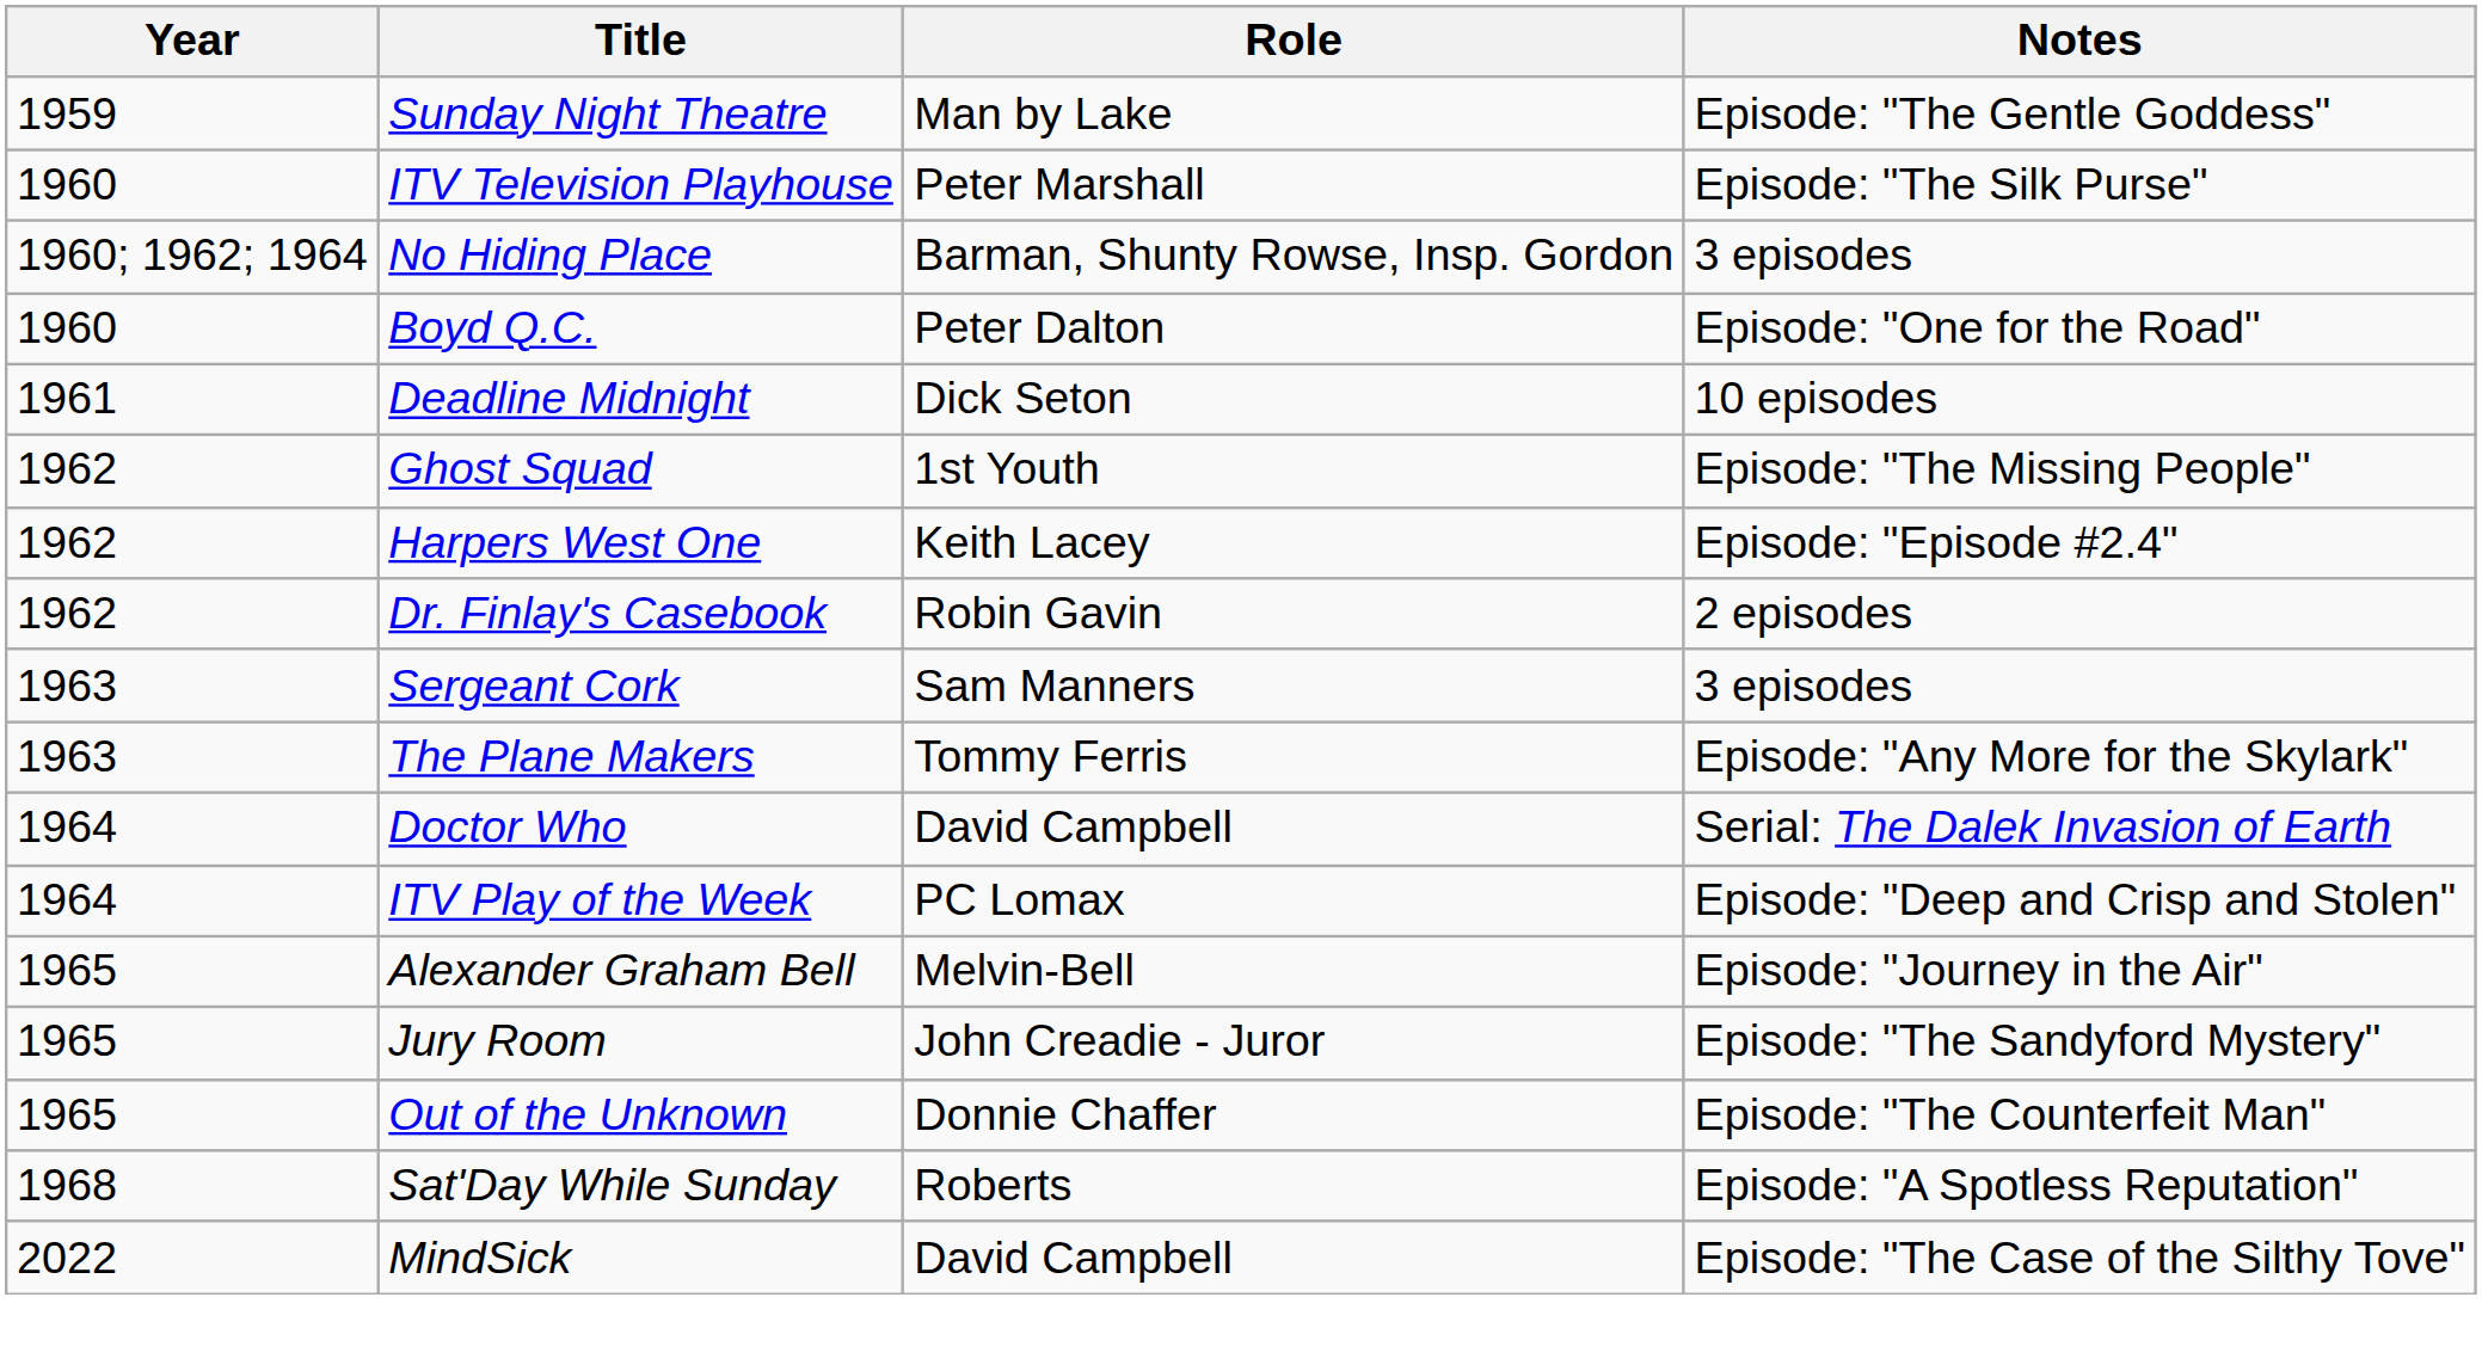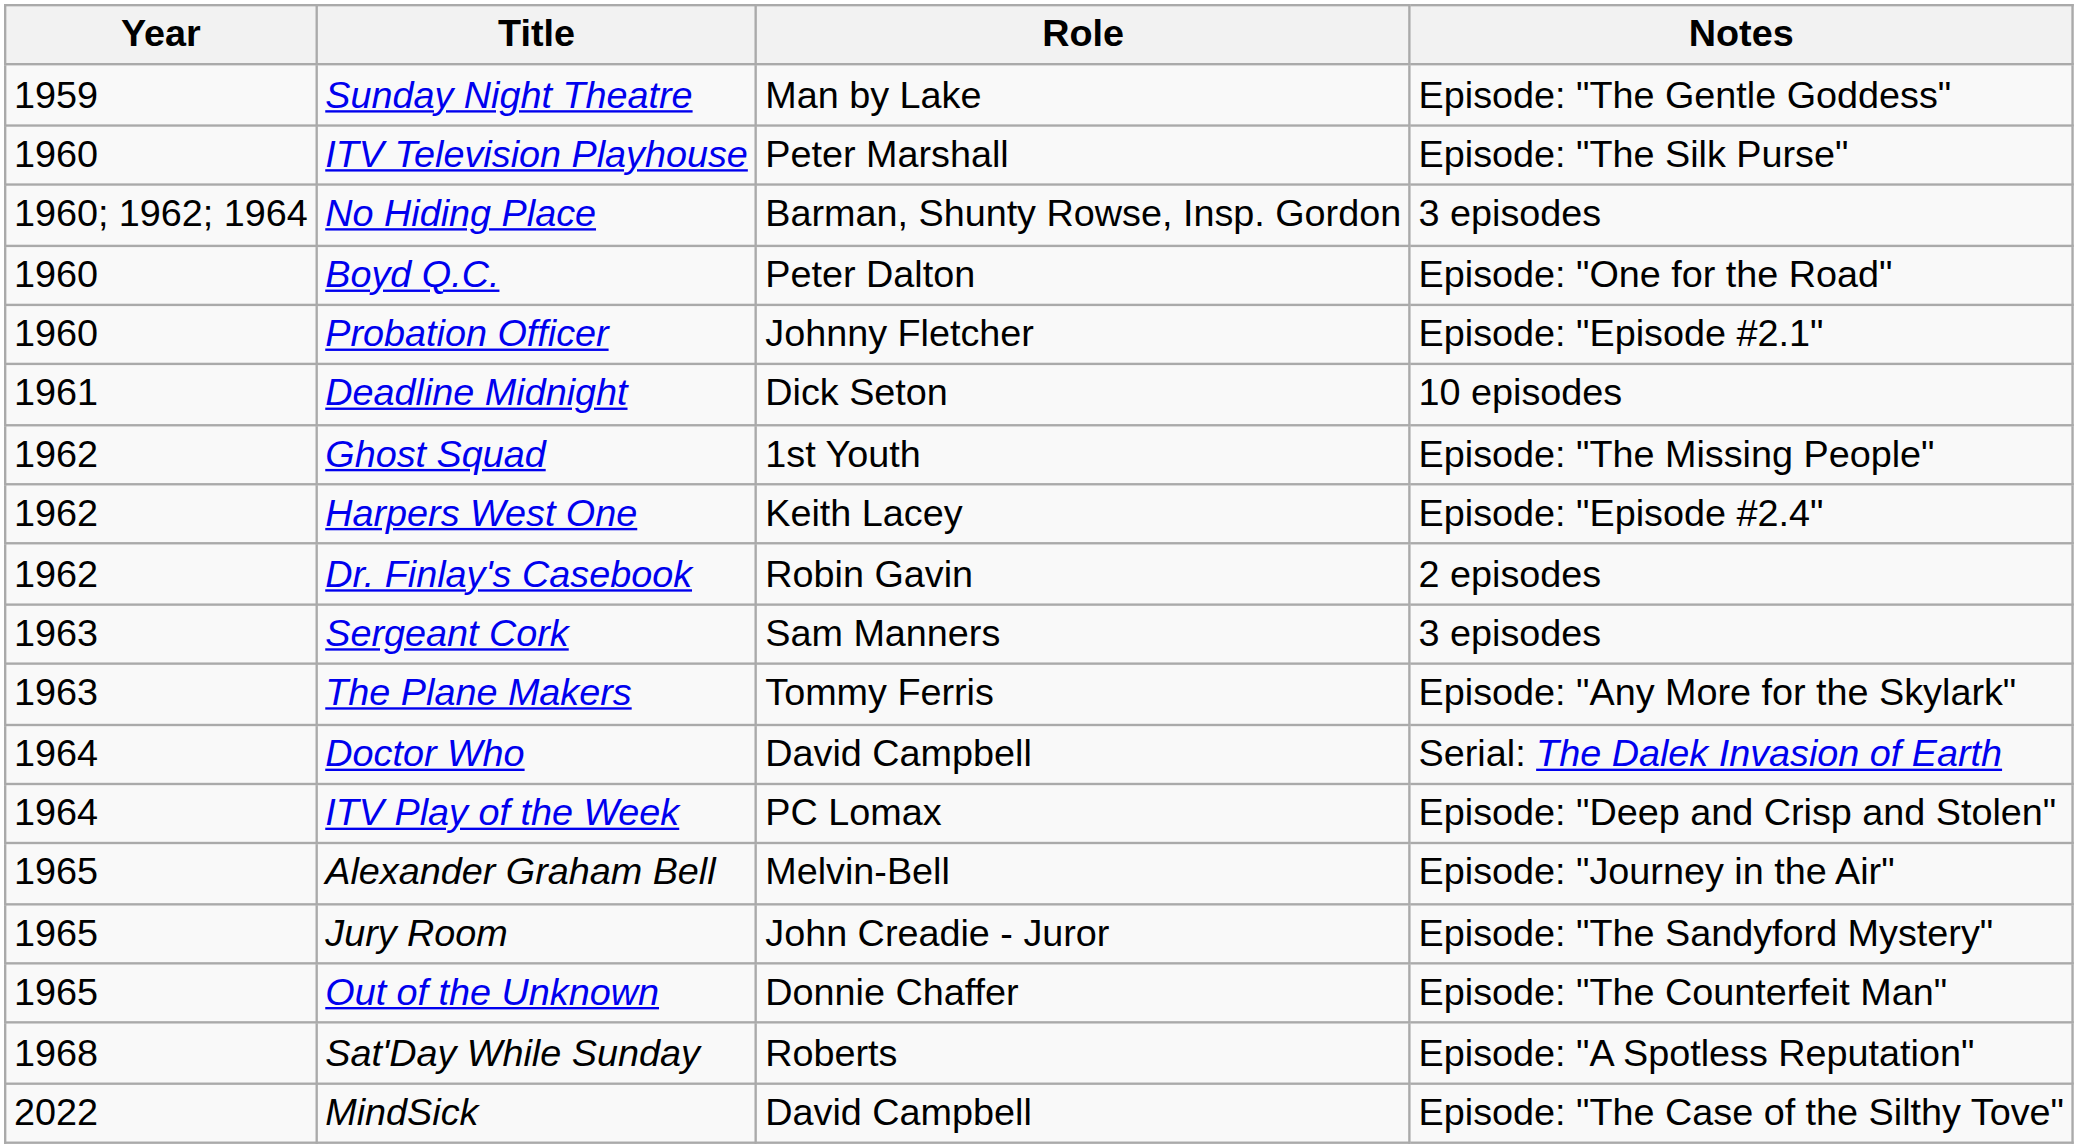+ row: 1960 | Probation Officer | Johnny Fletcher | Episode: "Episode #2.1"
